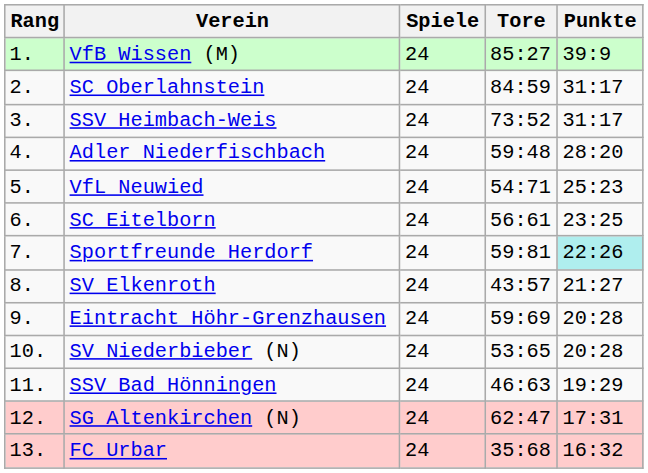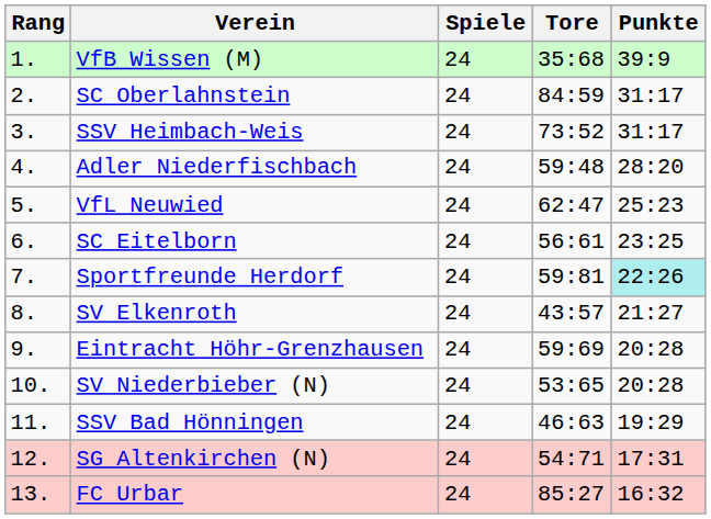VfB Wissen (M) | Tore: 85:27 -> 35:68
VfL Neuwied | Tore: 54:71 -> 62:47
SG Altenkirchen (N) | Tore: 62:47 -> 54:71
FC Urbar | Tore: 35:68 -> 85:27
